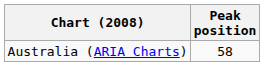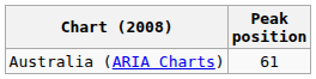Australia (ARIA Charts) | Peak position: 58 -> 61
